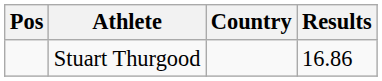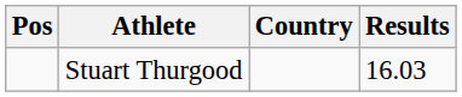Stuart Thurgood | Results: 16.86 -> 16.03
